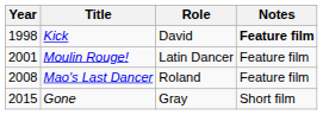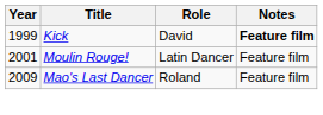Kick | Year: 1998 -> 1999
Mao's Last Dancer | Year: 2008 -> 2009
- row: 2015 | Gone | Gray | Short film
